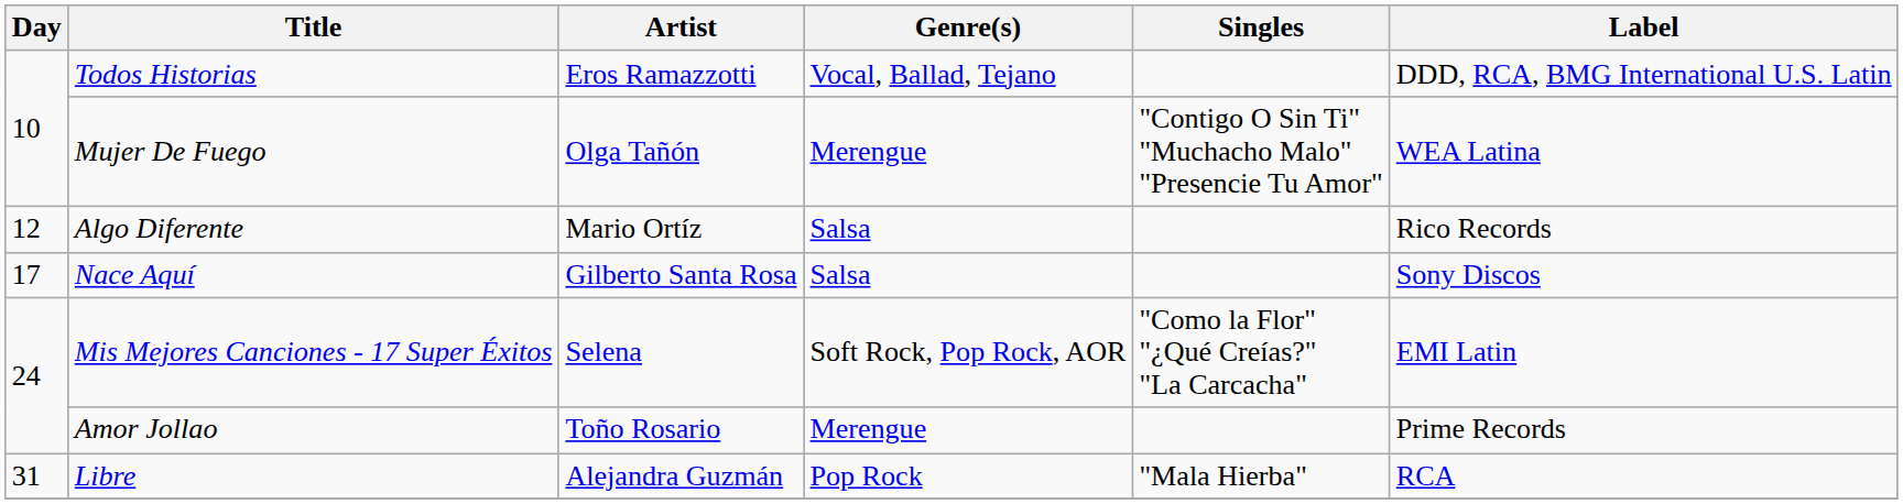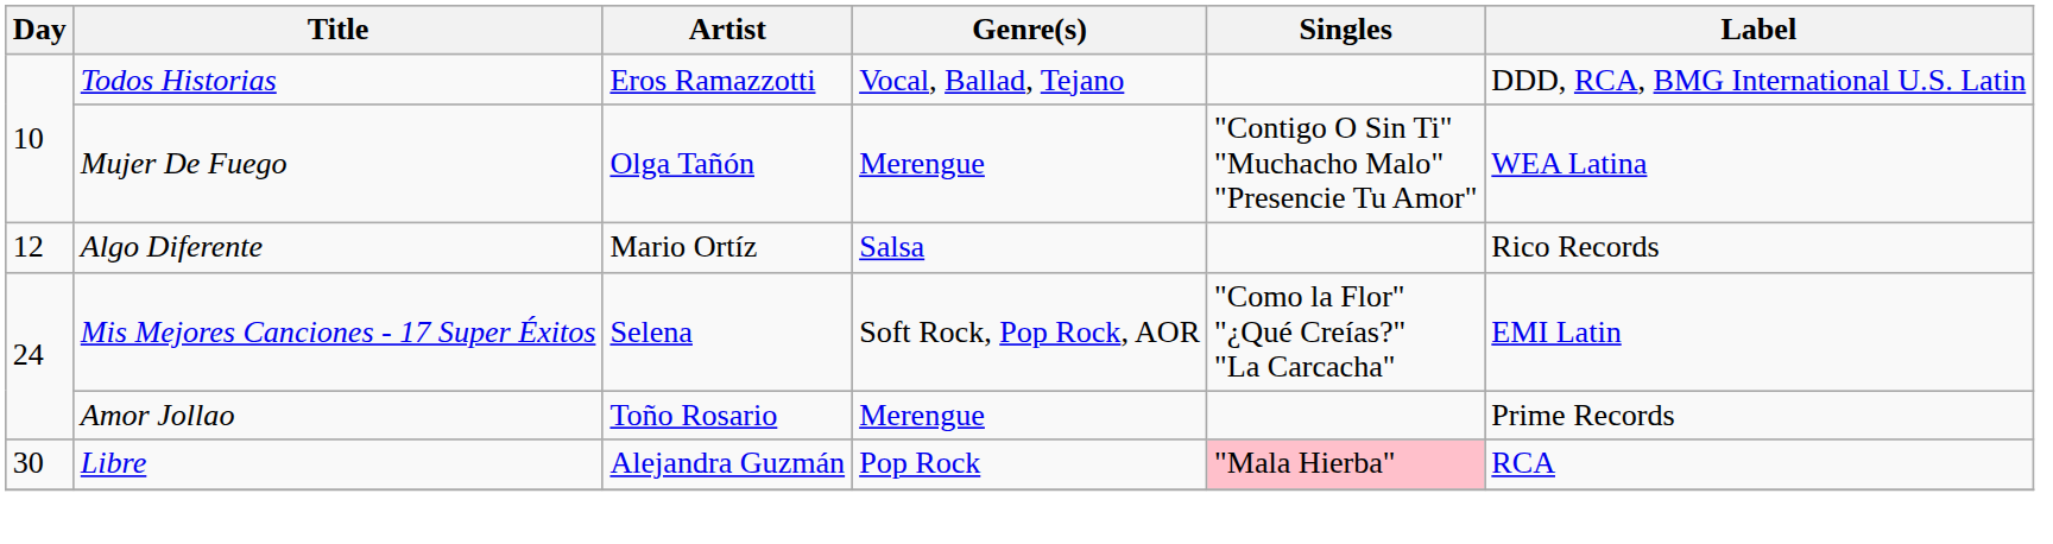- row: 17 | Nace Aquí | Gilberto Santa Rosa | Salsa | Sony Discos
Libre | Day: 31 -> 30
Libre | Singles: no background -> pink background
